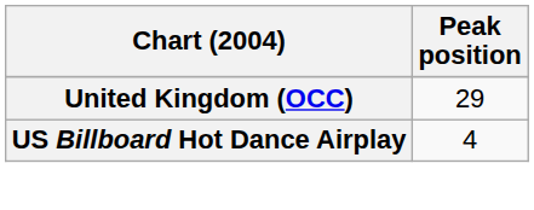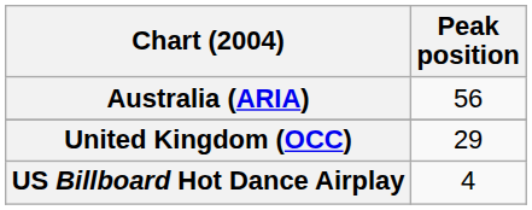+ row: Australia (ARIA) | 56
